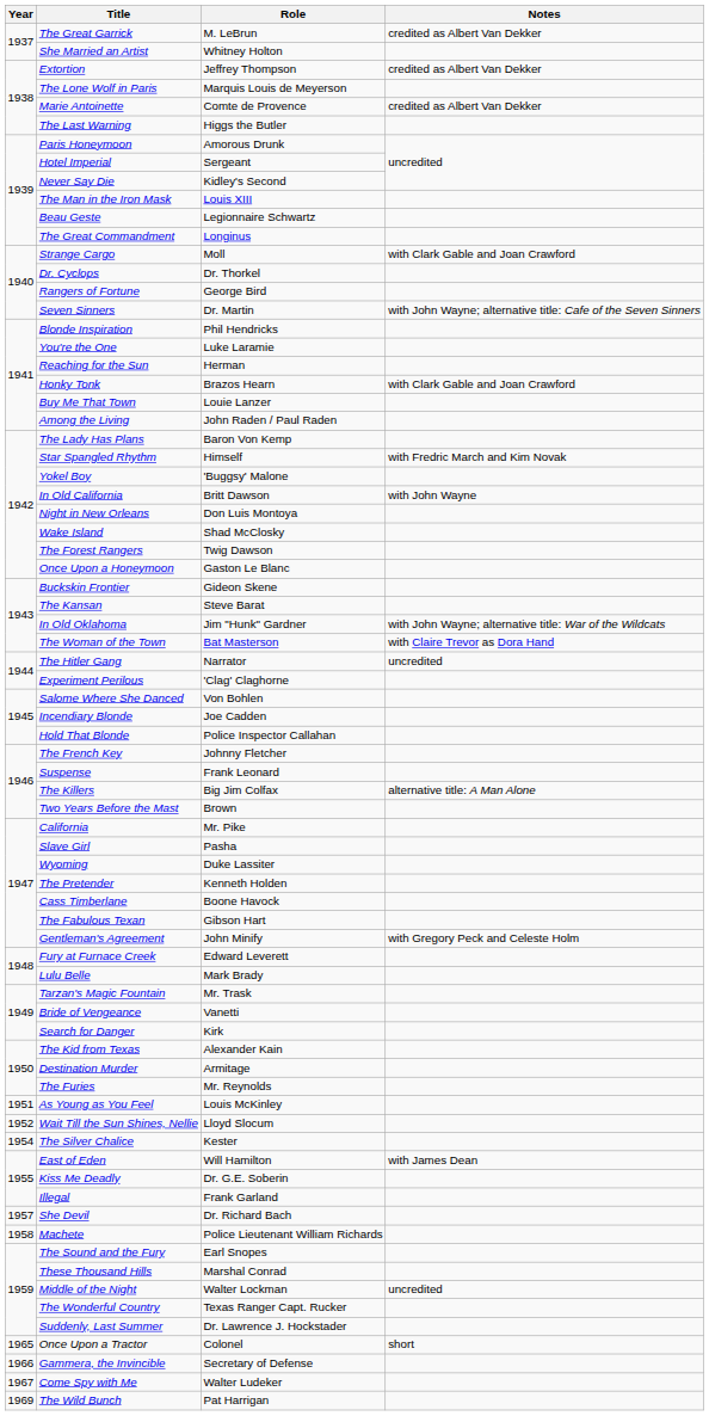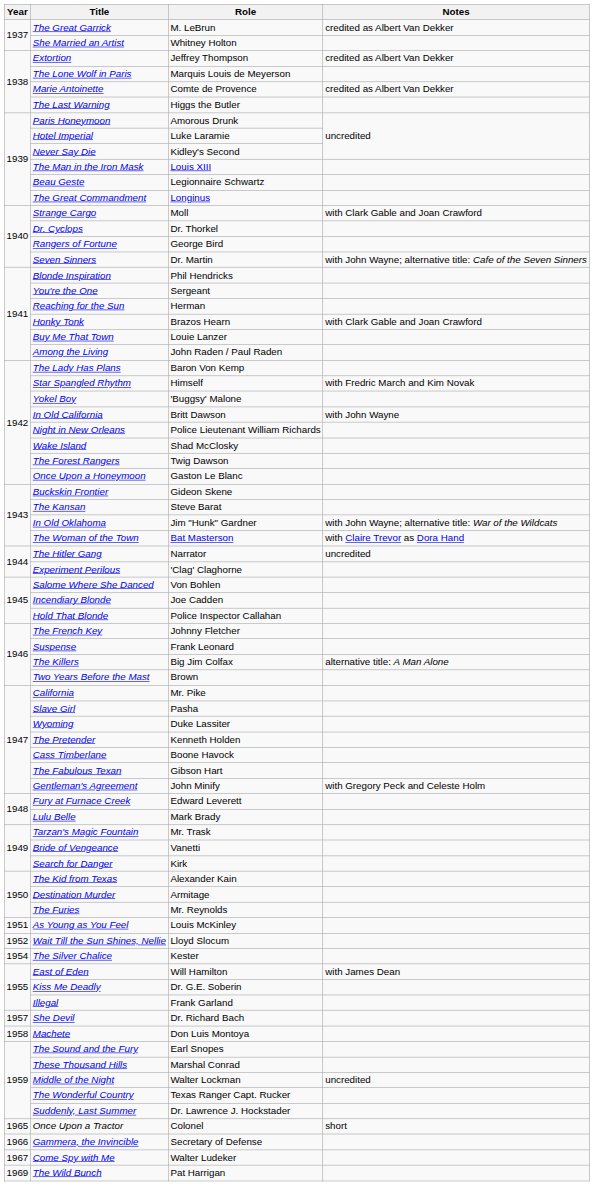Hotel Imperial | Role: Sergeant -> Luke Laramie
You're the One | Role: Luke Laramie -> Sergeant
Night in New Orleans | Role: Don Luis Montoya -> Police Lieutenant William Richards
Machete | Role: Police Lieutenant William Richards -> Don Luis Montoya
